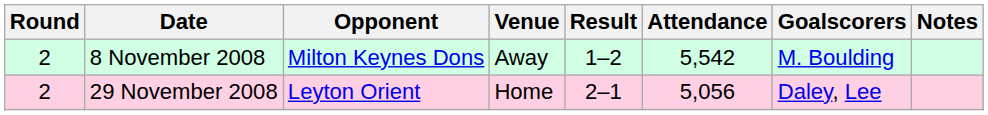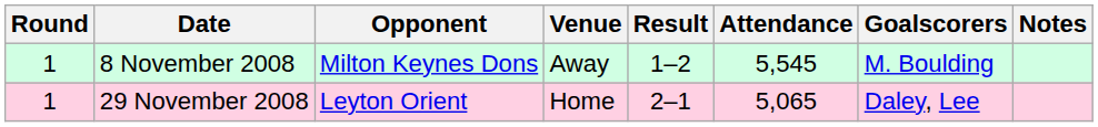8 November 2008 | Round: 2 -> 1
8 November 2008 | Attendance: 5,542 -> 5,545
29 November 2008 | Round: 2 -> 1
29 November 2008 | Attendance: 5,056 -> 5,065
